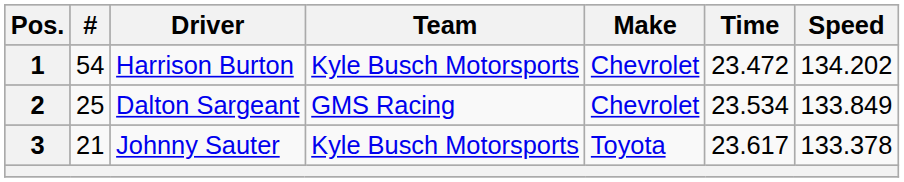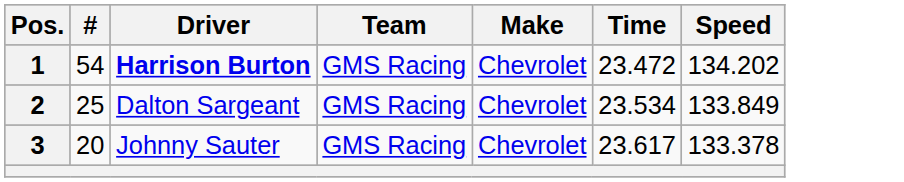1 | Driver: normal -> bold
1 | Team: Kyle Busch Motorsports -> GMS Racing
3 | #: 21 -> 20
3 | Team: Kyle Busch Motorsports -> GMS Racing
3 | Make: Toyota -> Chevrolet
